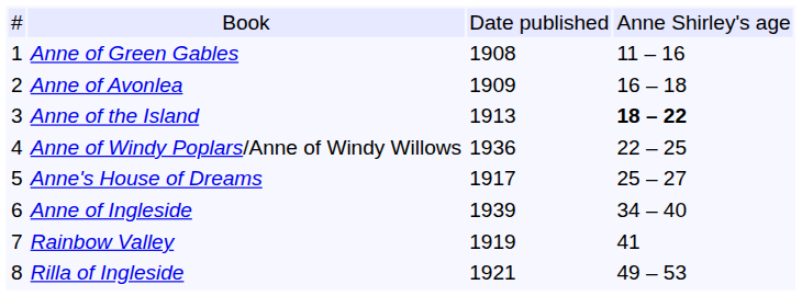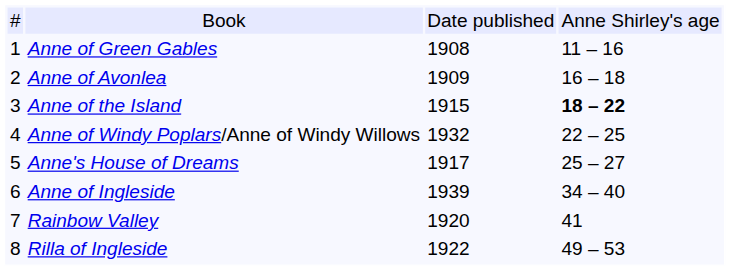Anne of the Island | column 3: 1913 -> 1915
Anne of Windy Poplars/Anne of Windy Willows | column 3: 1936 -> 1932
Rainbow Valley | column 3: 1919 -> 1920
Rilla of Ingleside | column 3: 1921 -> 1922
